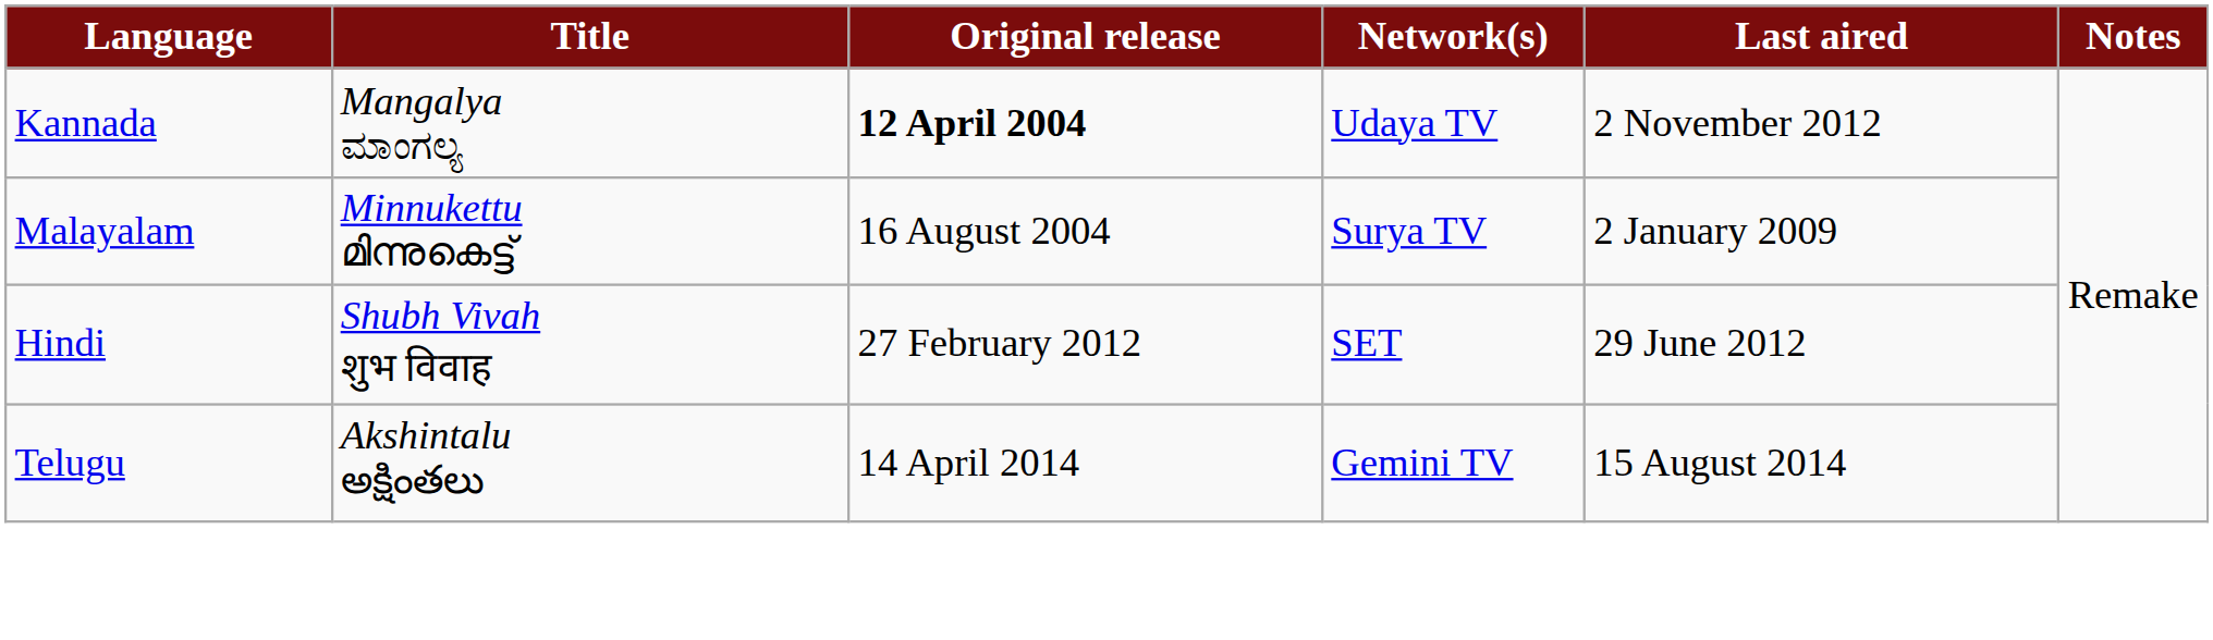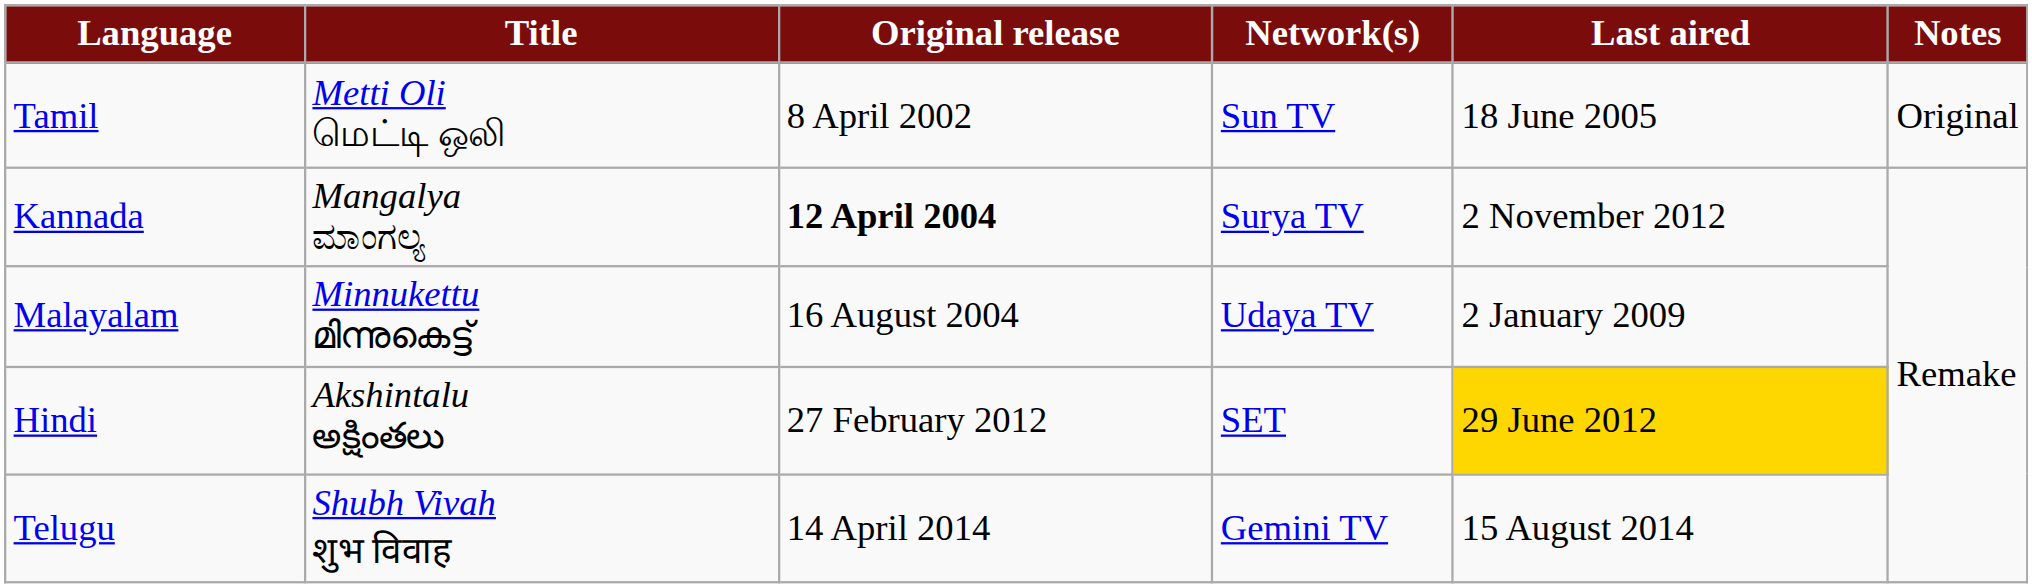+ row: Tamil | Metti Oli மெட்டி ஒலி | 8 April 2002 | Sun TV | 18 June 2005 | Original
Kannada | Network(s): Udaya TV -> Surya TV
Malayalam | Network(s): Surya TV -> Udaya TV
Hindi | Title: Shubh Vivah शुभ विवाह -> Akshintalu అక్షింతలు
Hindi | Last aired: no background -> gold background
Telugu | Title: Akshintalu అక్షింతలు -> Shubh Vivah शुभ विवाह
